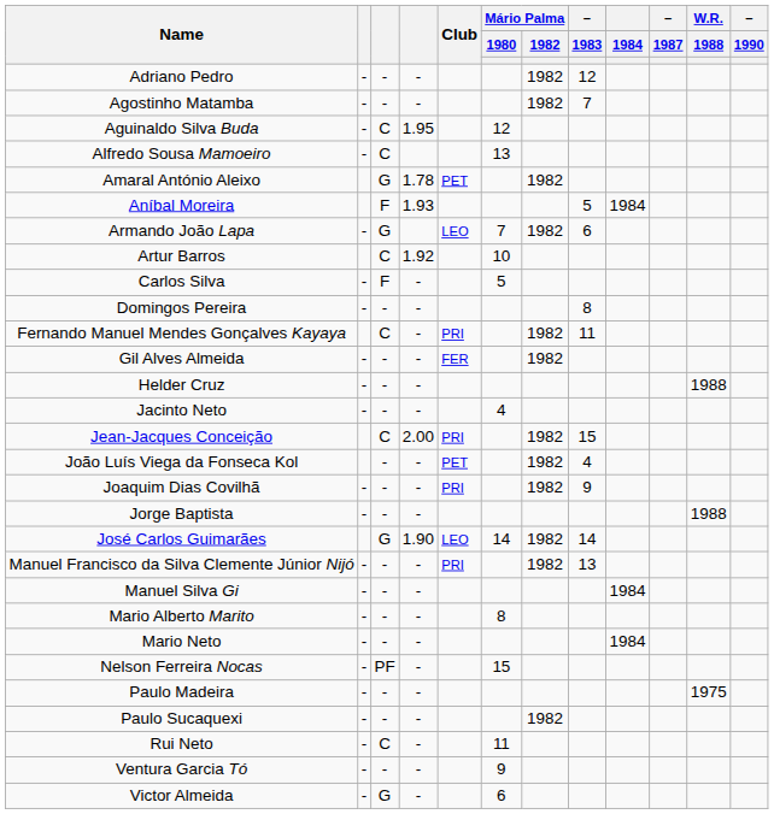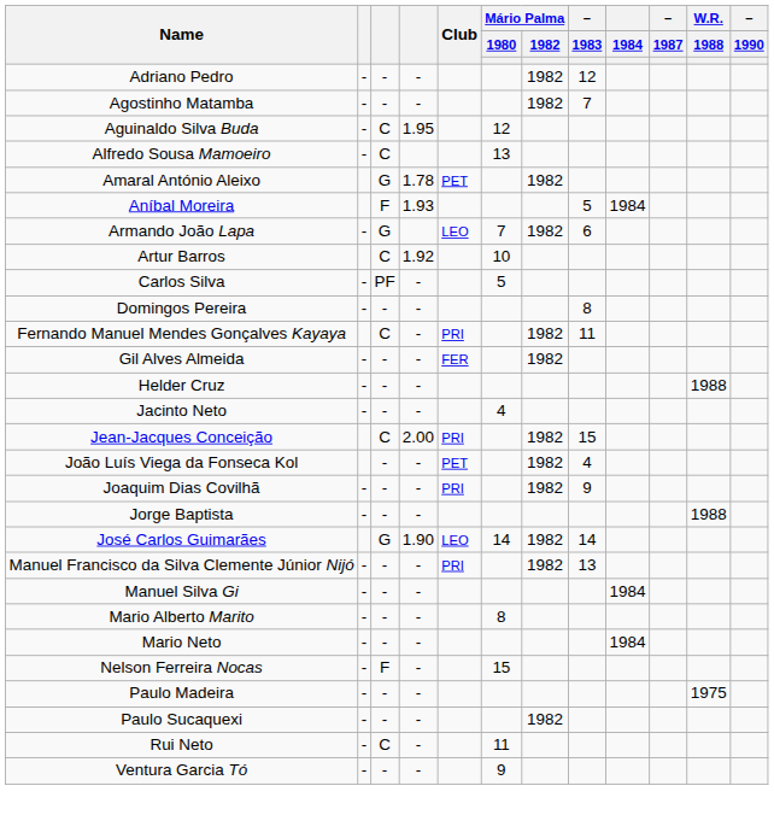Carlos Silva | column 3: F -> PF
Nelson Ferreira Nocas | column 3: PF -> F
- row: Victor Almeida | - | G | - | 6
